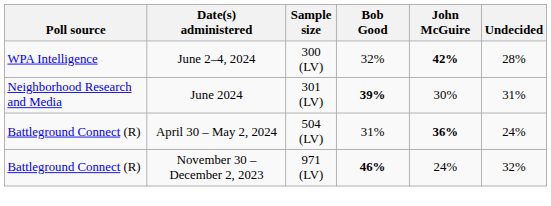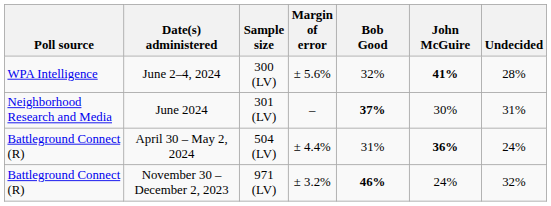+ column: Margin of error | ± 5.6% | – | ± 4.4% | ± 3.2%
June 2–4, 2024 | John McGuire: 42% -> 41%
June 2024 | Bob Good: 39% -> 37%
